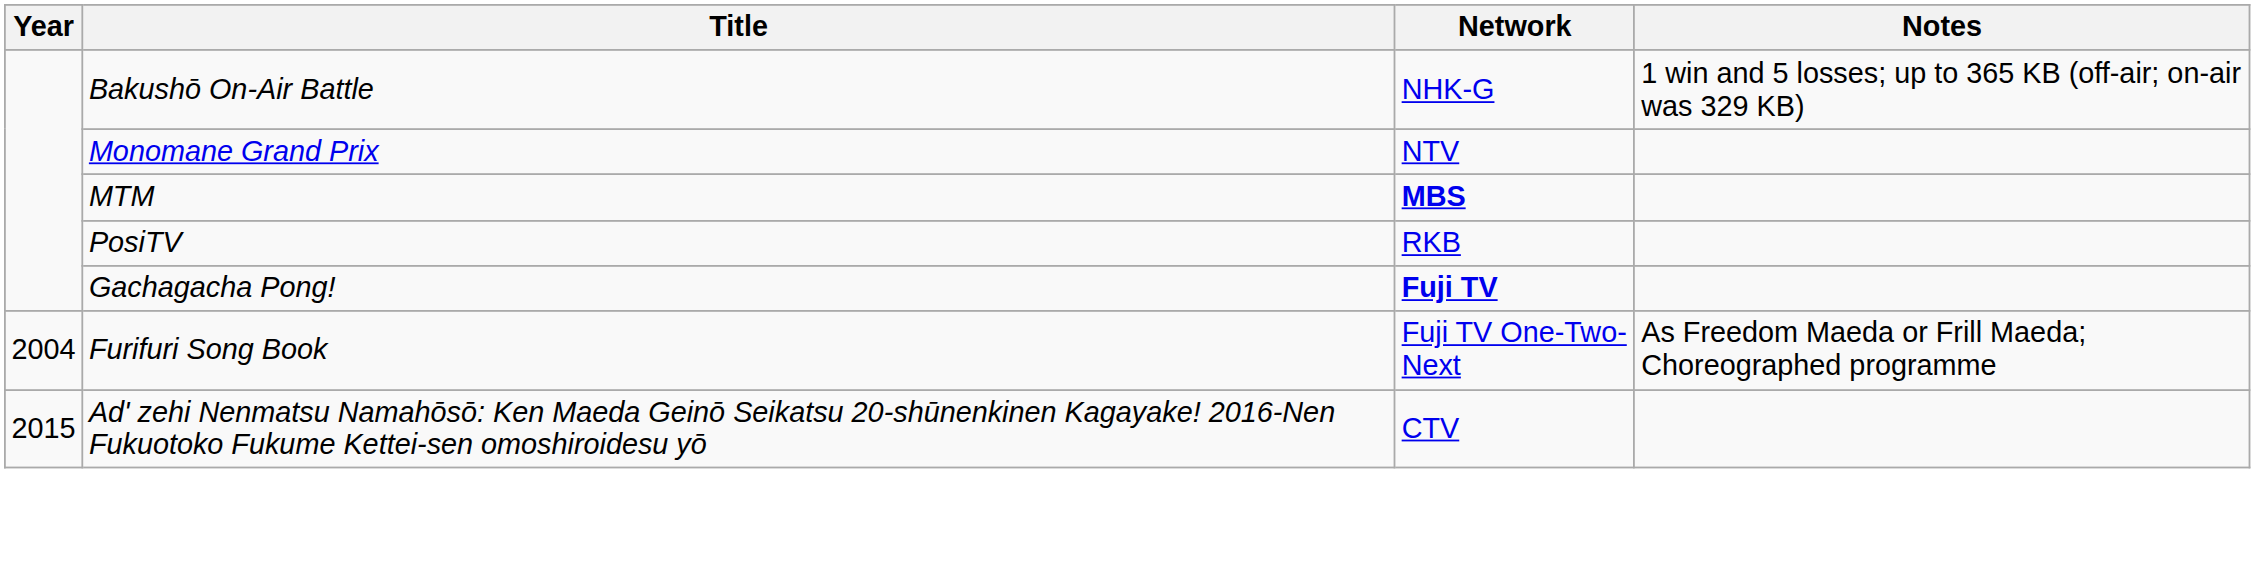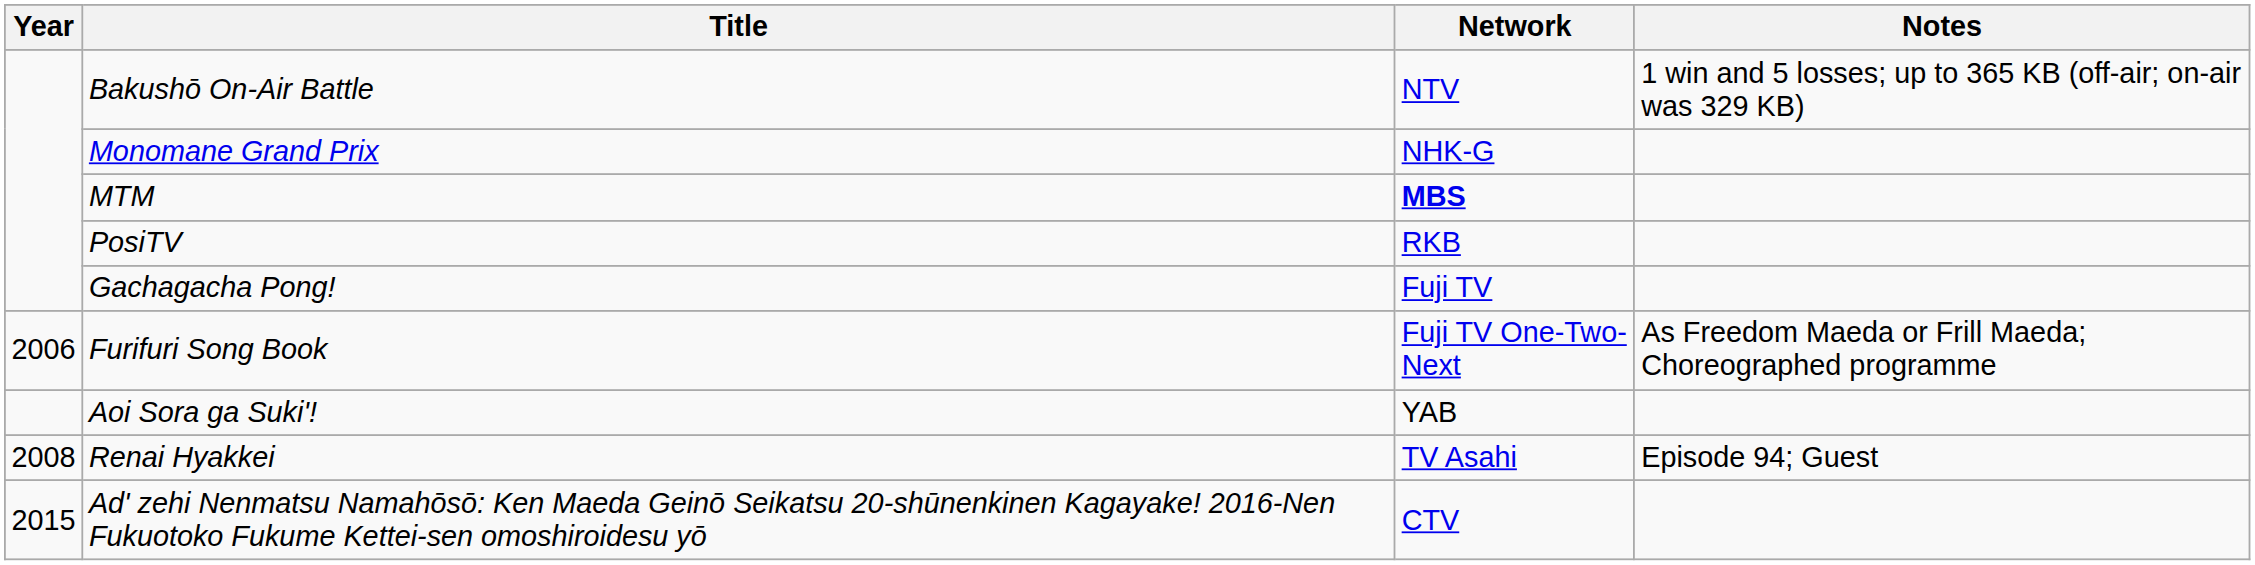Bakushō On-Air Battle | Network: NHK-G -> NTV
Monomane Grand Prix | Network: NTV -> NHK-G
Gachagacha Pong! | Network: bold -> normal
Furifuri Song Book | Year: 2004 -> 2006
+ row: Aoi Sora ga Suki'! | YAB
+ row: 2008 | Renai Hyakkei | TV Asahi | Episode 94; Guest
